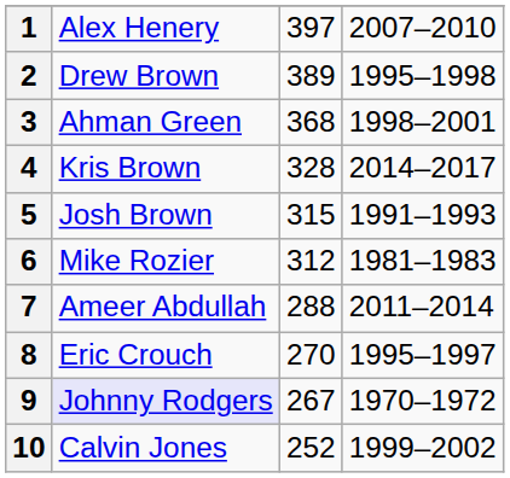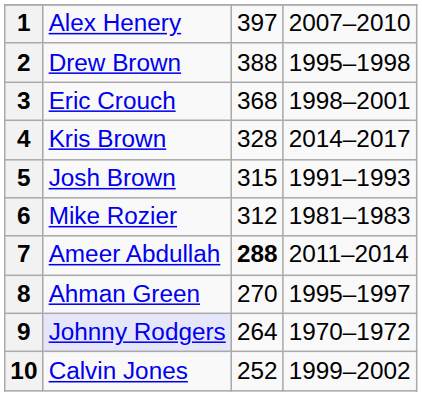2 | column 3: 389 -> 388
3 | column 2: Ahman Green -> Eric Crouch
7 | column 3: normal -> bold
8 | column 2: Eric Crouch -> Ahman Green
9 | column 3: 267 -> 264
